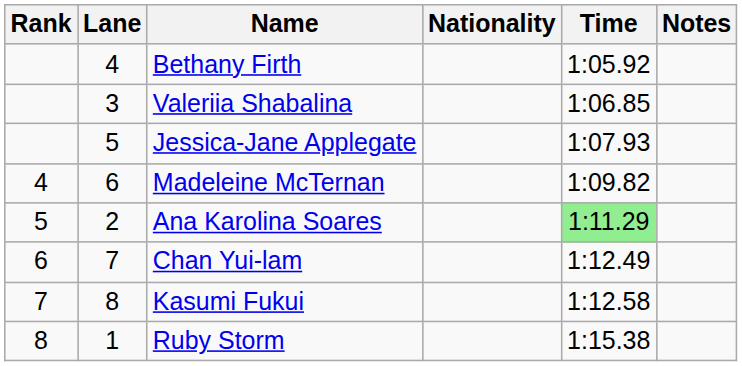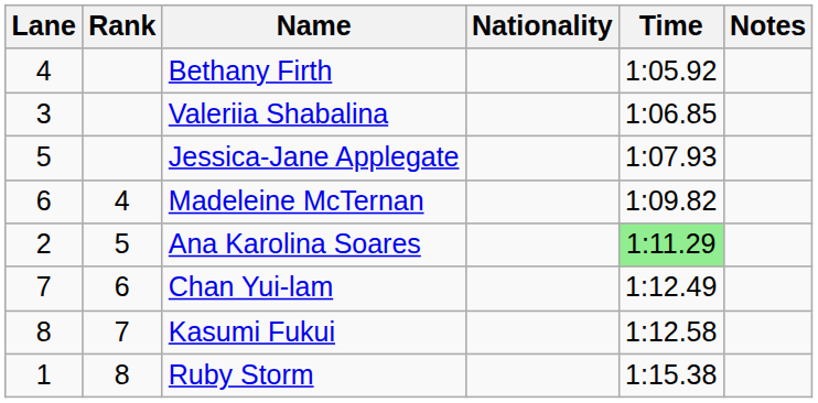columns swapped: Rank <-> Lane
